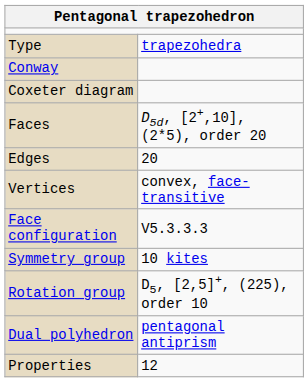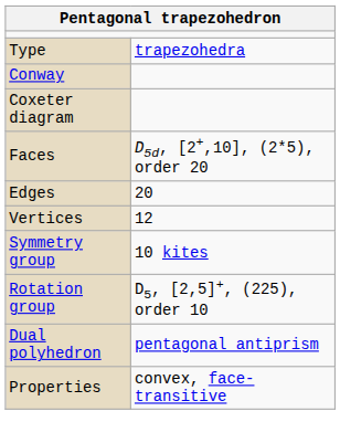Vertices | column 2: convex, face-transitive -> 12
- row: Face configuration | V5.3.3.3
Properties | column 2: 12 -> convex, face-transitive
